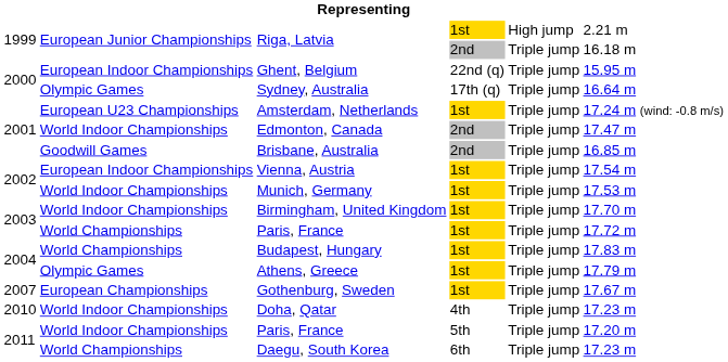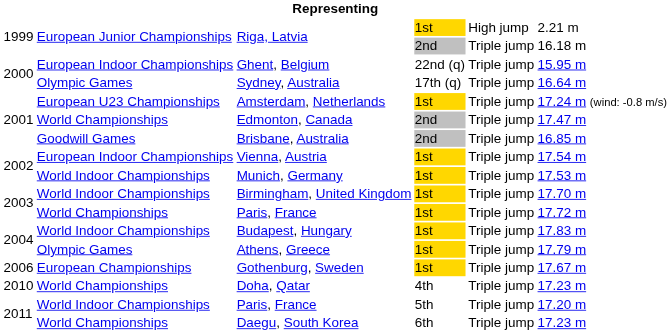Edmonton, Canada | column 2: World Indoor Championships -> World Championships
Budapest, Hungary | column 2: World Championships -> World Indoor Championships
Gothenburg, Sweden | column 1: 2007 -> 2006
Doha, Qatar | column 2: World Indoor Championships -> World Championships
